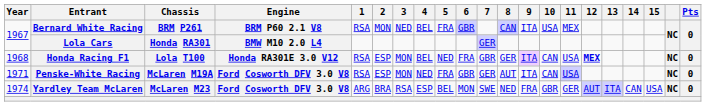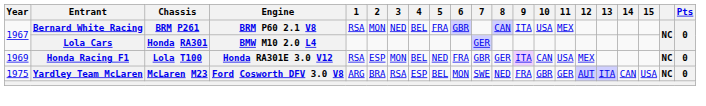Honda Racing F1 | Year: 1968 -> 1969
Honda Racing F1 | 12: bold -> normal
- row: 1971 | Penske-White Racing | McLaren M19A | Ford Cosworth DFV 3.0 V8 | RSA | ESP | MON | NED | FRA | GBR | GER | AUT | ITA | CAN | USA | NC | 0
Yardley Team McLaren | Year: 1974 -> 1975
